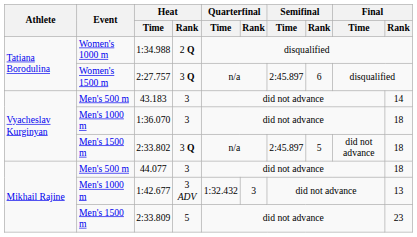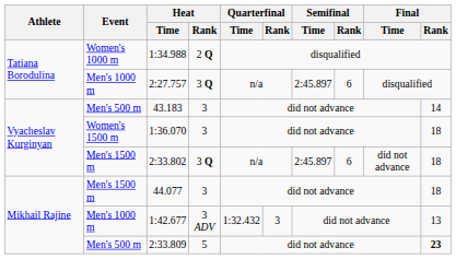2:27.757 | Event: Women's 1500 m -> Men's 1000 m
1:36.070 | Event: Men's 1000 m -> Women's 1500 m
2:33.802 | Semifinal / Rank: 5 -> 6
44.077 | Event: Men's 500 m -> Men's 1500 m
2:33.809 | Event: Men's 1500 m -> Men's 500 m
2:33.809 | Final / Rank: normal -> bold
